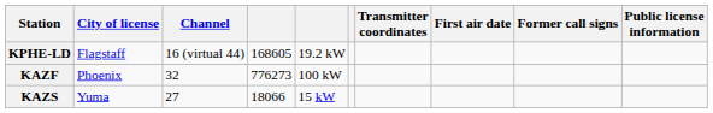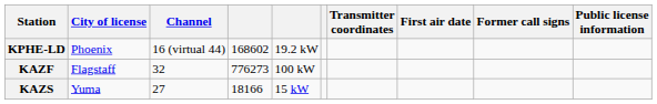KPHE-LD | City of license: Flagstaff -> Phoenix
KPHE-LD | column 4: 168605 -> 168602
KAZF | City of license: Phoenix -> Flagstaff
KAZS | column 4: 18066 -> 18166
